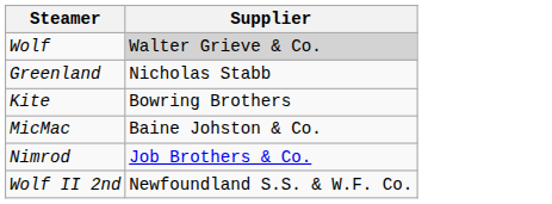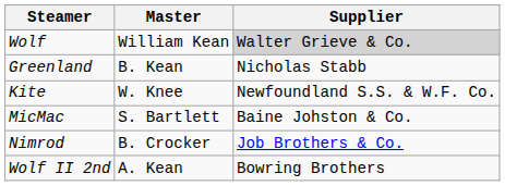+ column: Master | William Kean | B. Kean | W. Knee | S. Bartlett | B. Crocker | A. Kean
Kite | Supplier: Bowring Brothers -> Newfoundland S.S. & W.F. Co.
Wolf II 2nd | Supplier: Newfoundland S.S. & W.F. Co. -> Bowring Brothers
